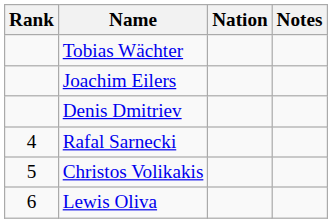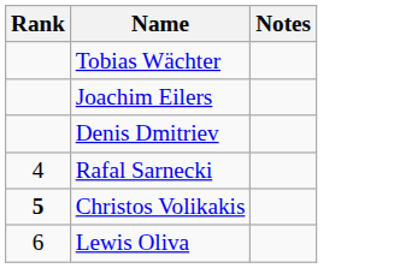- column: Nation
Christos Volikakis | Rank: normal -> bold
